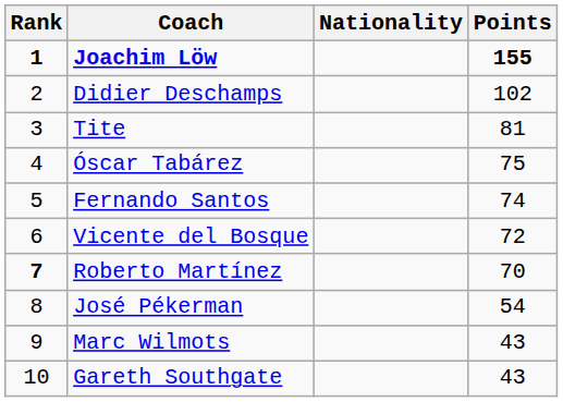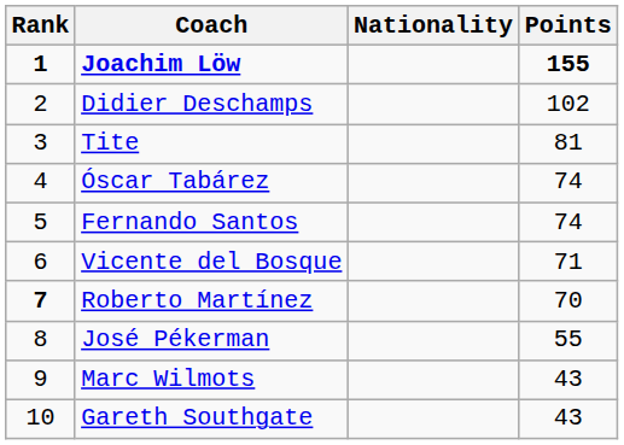Óscar Tabárez | Points: 75 -> 74
Vicente del Bosque | Points: 72 -> 71
José Pékerman | Points: 54 -> 55
